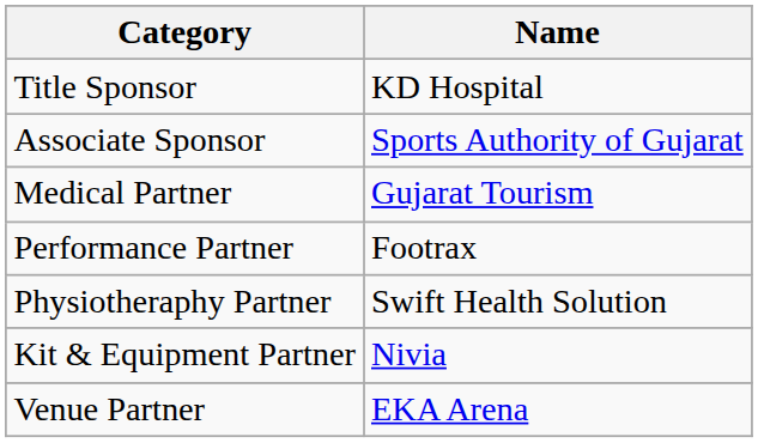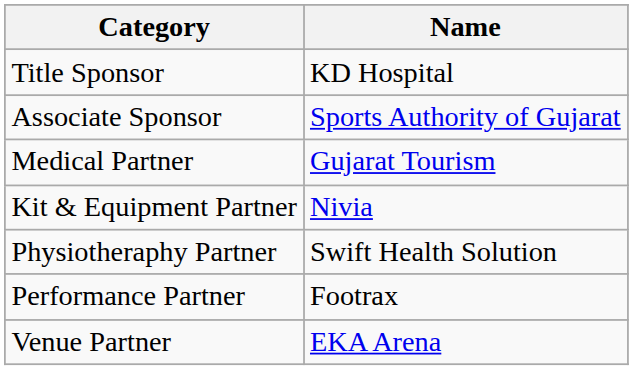rows swapped: Performance Partner <-> Kit & Equipment Partner
